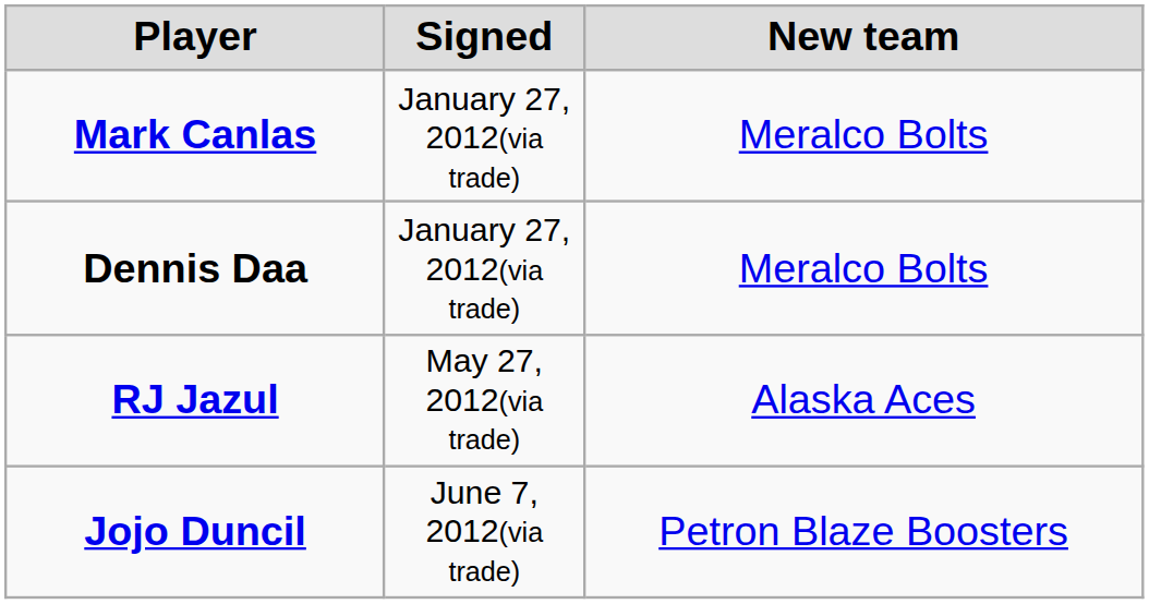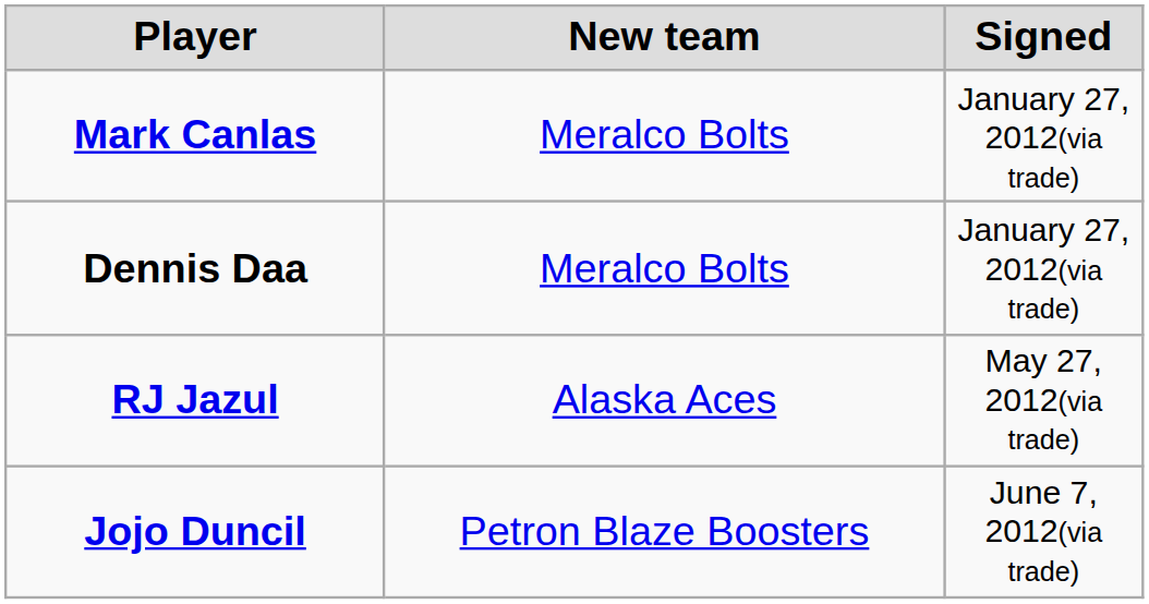columns swapped: Signed <-> New team
